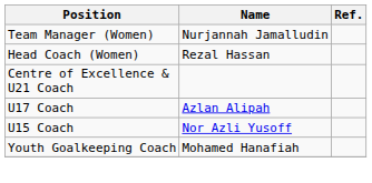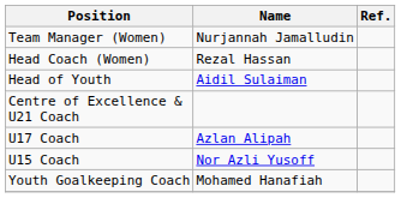+ row: Head of Youth | Aidil Sulaiman
